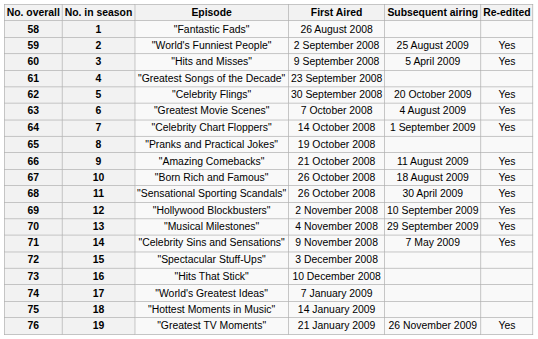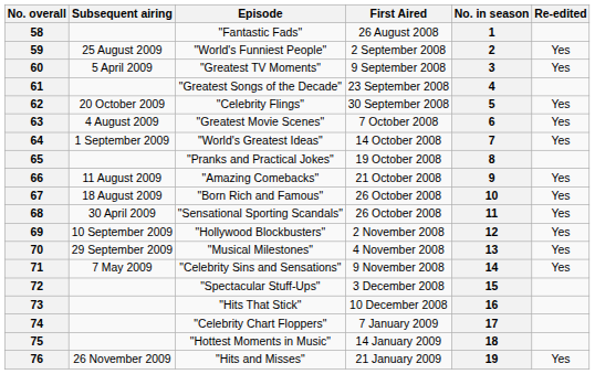columns swapped: No. in season <-> Subsequent airing
60 | Episode: "Hits and Misses" -> "Greatest TV Moments"
64 | Episode: "Celebrity Chart Floppers" -> "World's Greatest Ideas"
74 | Episode: "World's Greatest Ideas" -> "Celebrity Chart Floppers"
76 | Episode: "Greatest TV Moments" -> "Hits and Misses"
